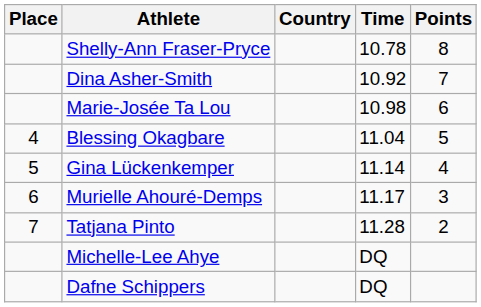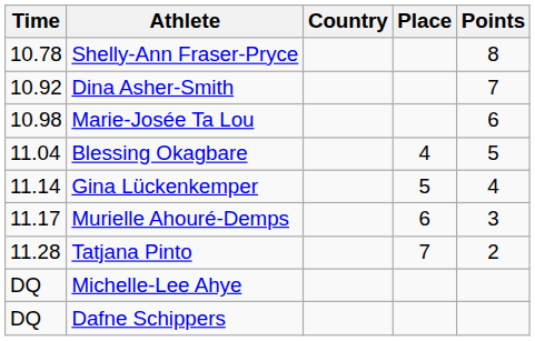columns swapped: Place <-> Time
